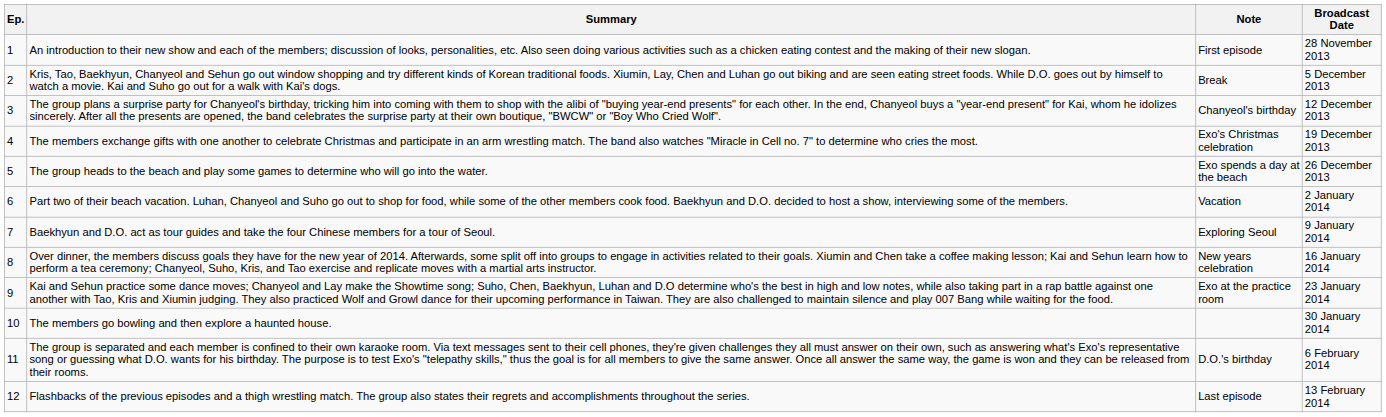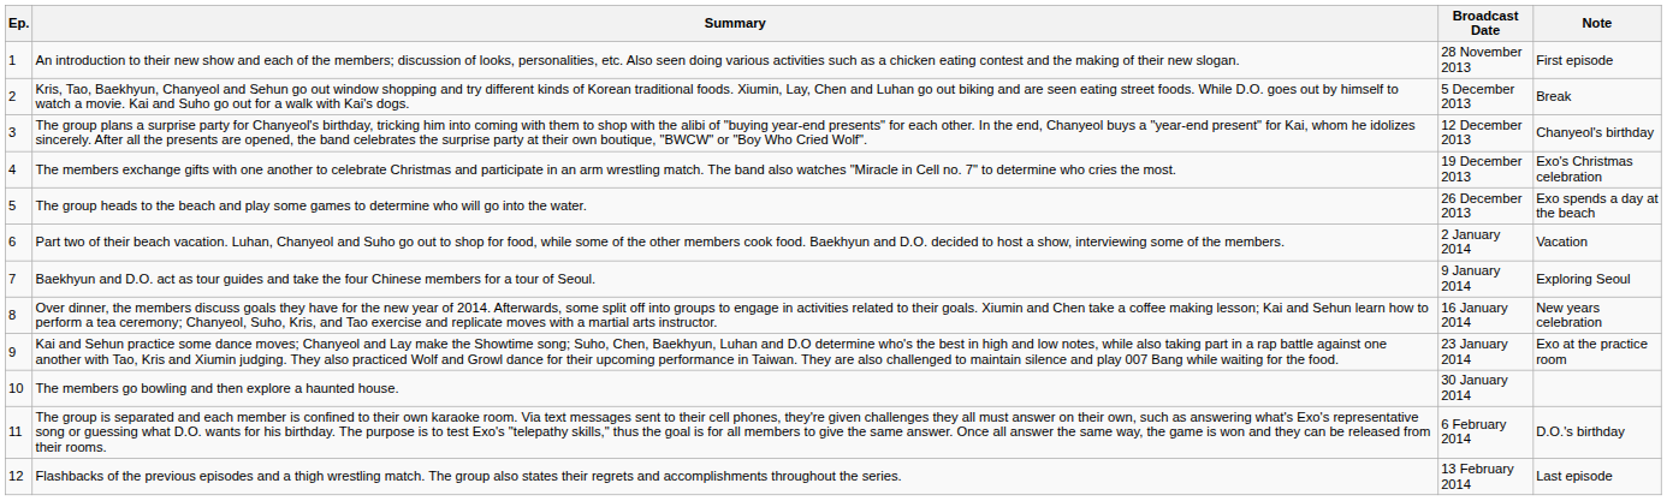columns swapped: Note <-> Broadcast Date
